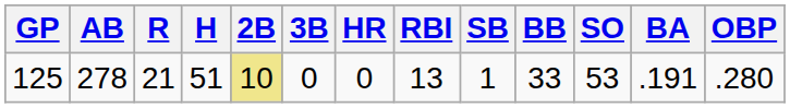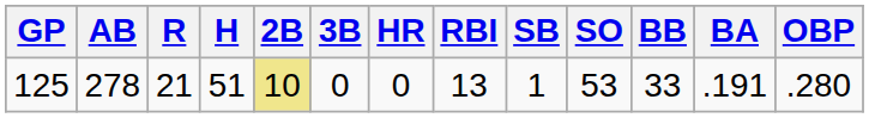columns swapped: BB <-> SO
